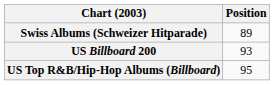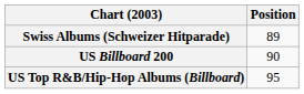US Billboard 200 | Position: 93 -> 90
